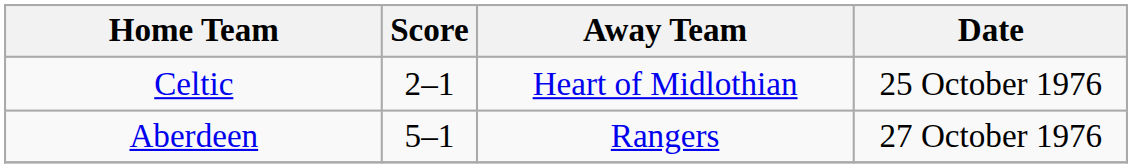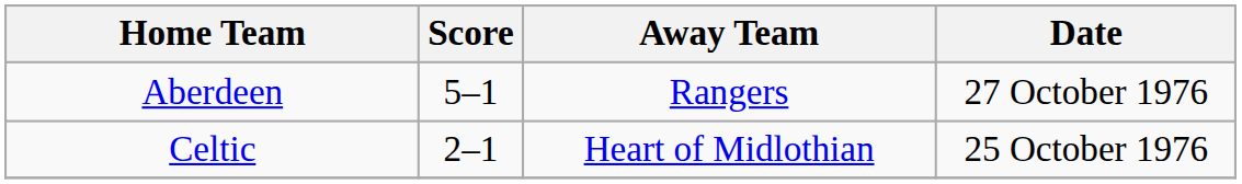rows swapped: Aberdeen <-> Celtic
